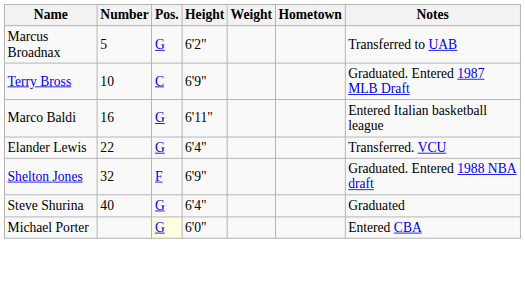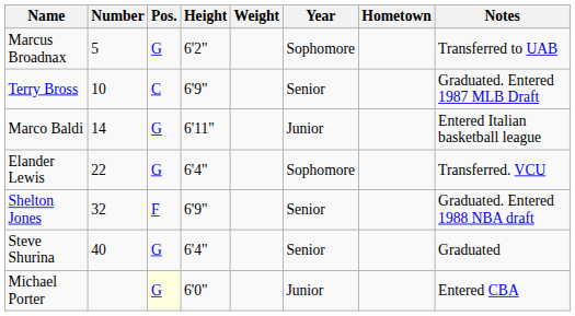+ column: Year | Sophomore | Senior | Junior | Sophomore | Senior | Senior | Junior
Marco Baldi | Number: 16 -> 14
